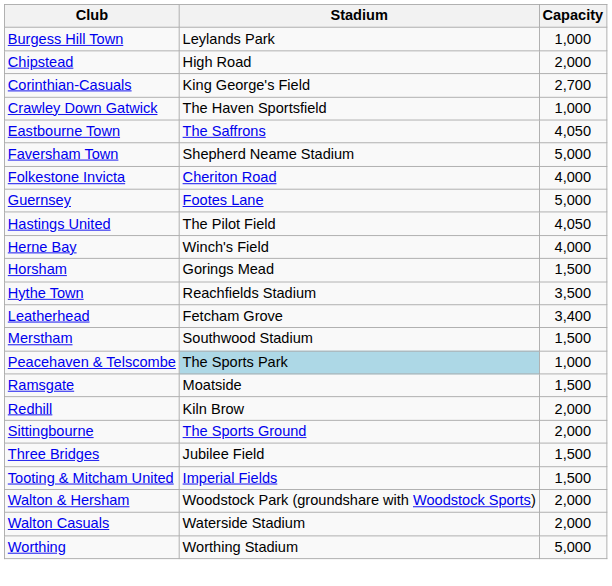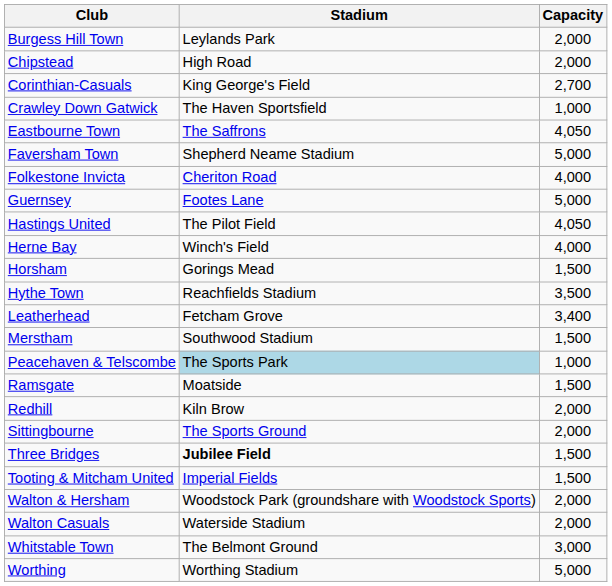Burgess Hill Town | Capacity: 1,000 -> 2,000
Three Bridges | Stadium: normal -> bold
+ row: Whitstable Town | The Belmont Ground | 3,000
